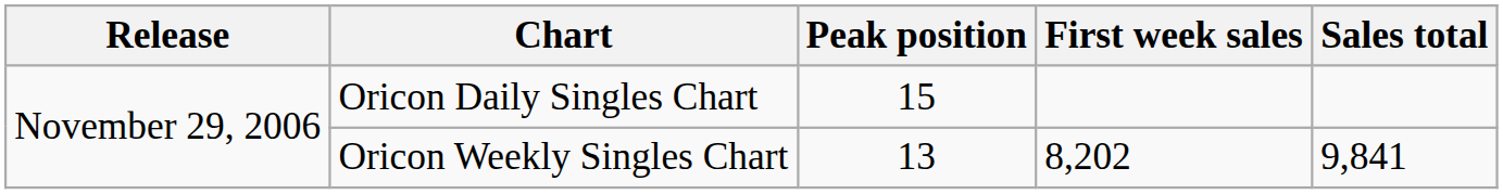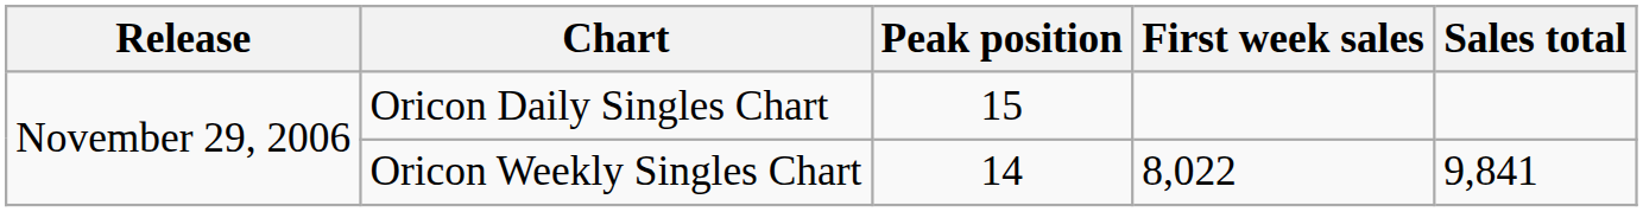Oricon Weekly Singles Chart | Peak position: 13 -> 14
Oricon Weekly Singles Chart | First week sales: 8,202 -> 8,022
